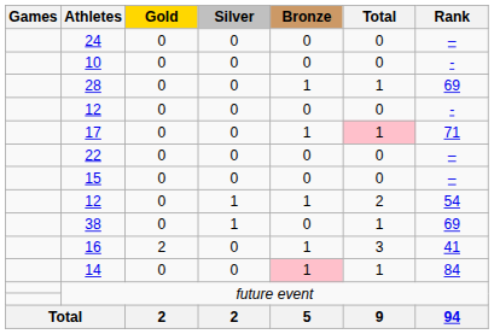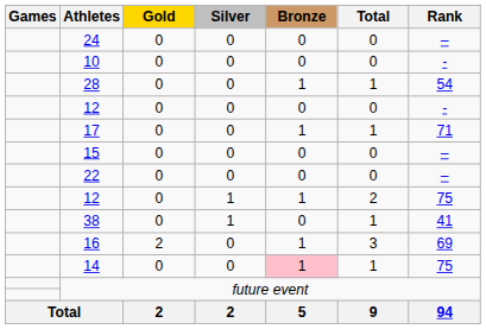28 | Rank: 69 -> 54
17 | Total: pink background -> no background
rows swapped: 15 <-> 22
12 / 1 | Rank: 54 -> 75
38 | Rank: 69 -> 41
16 | Rank: 41 -> 69
14 | Rank: 84 -> 75
